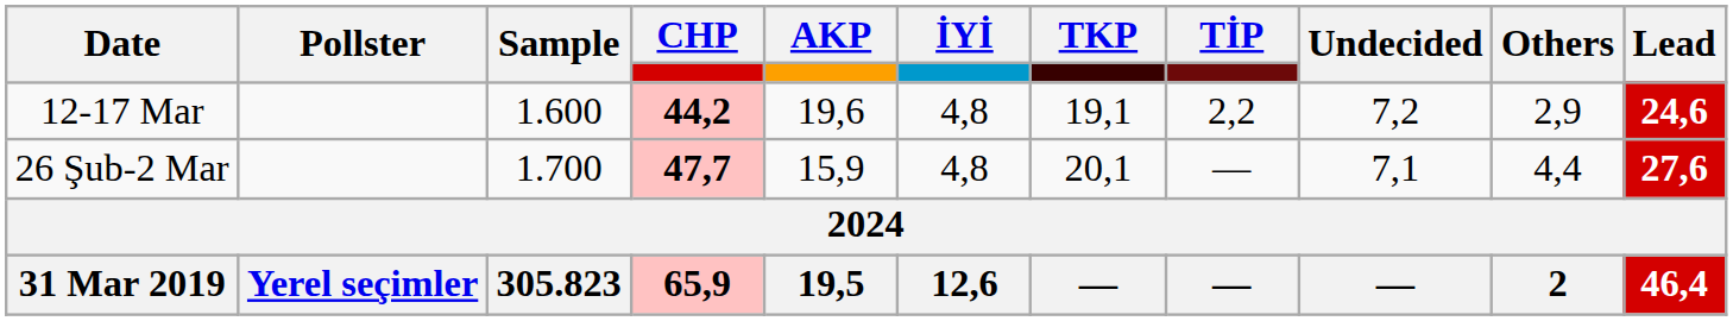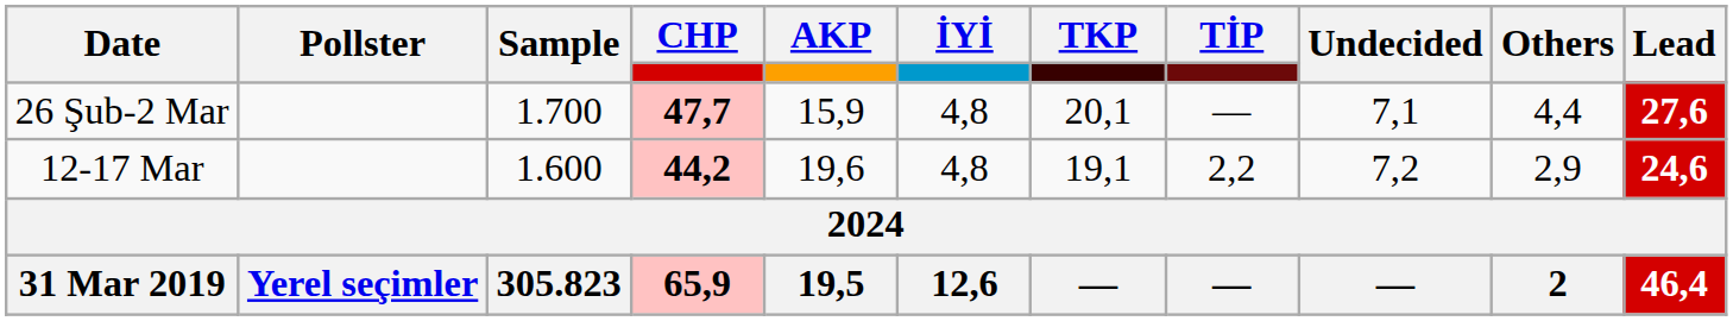rows swapped: 12-17 Mar <-> 26 Şub-2 Mar
